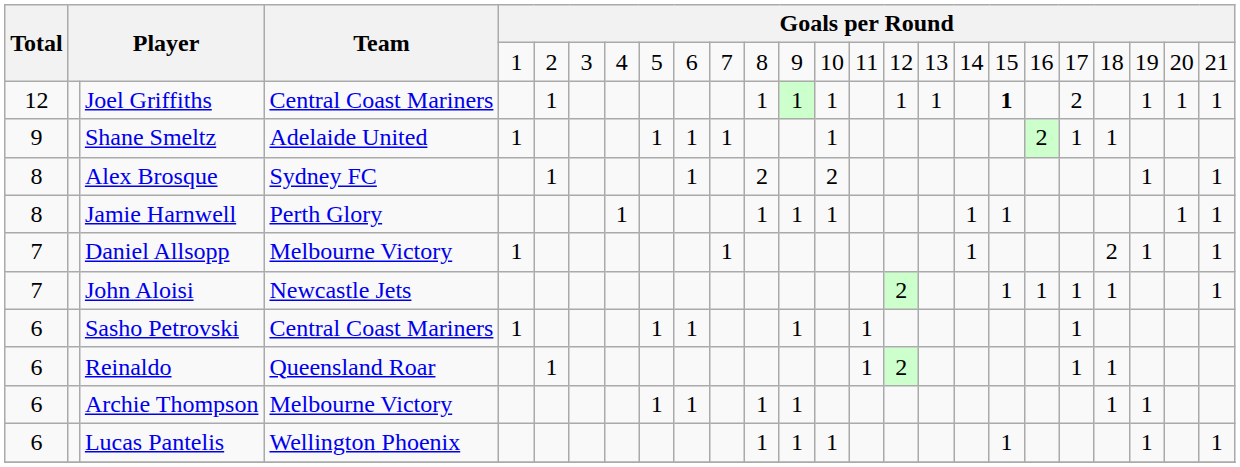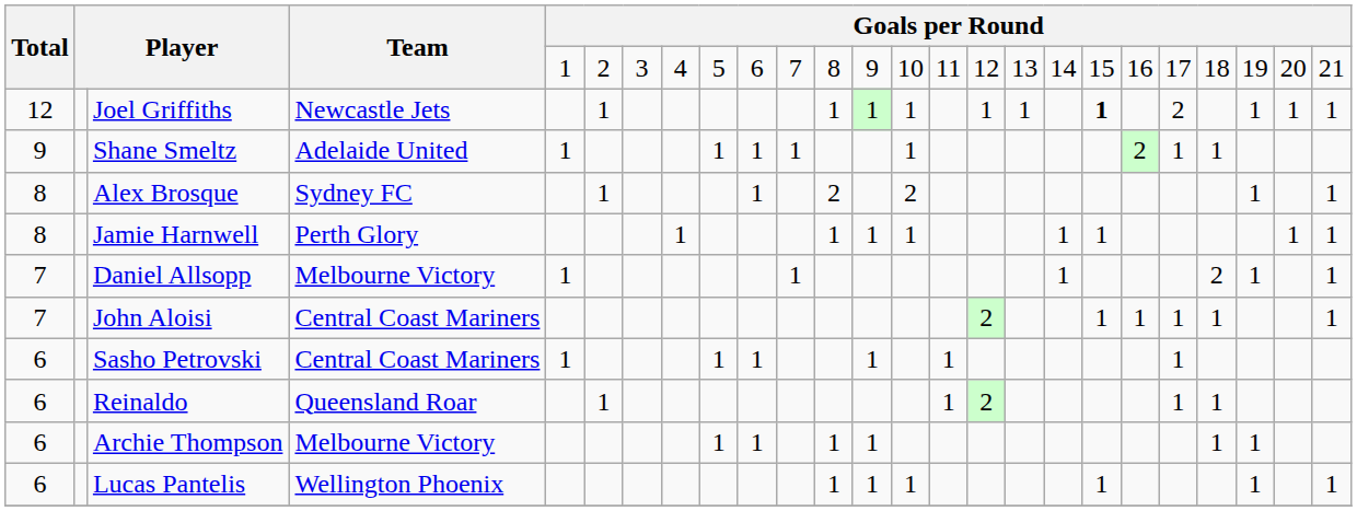Joel Griffiths | Team: Central Coast Mariners -> Newcastle Jets
John Aloisi | Team: Newcastle Jets -> Central Coast Mariners
